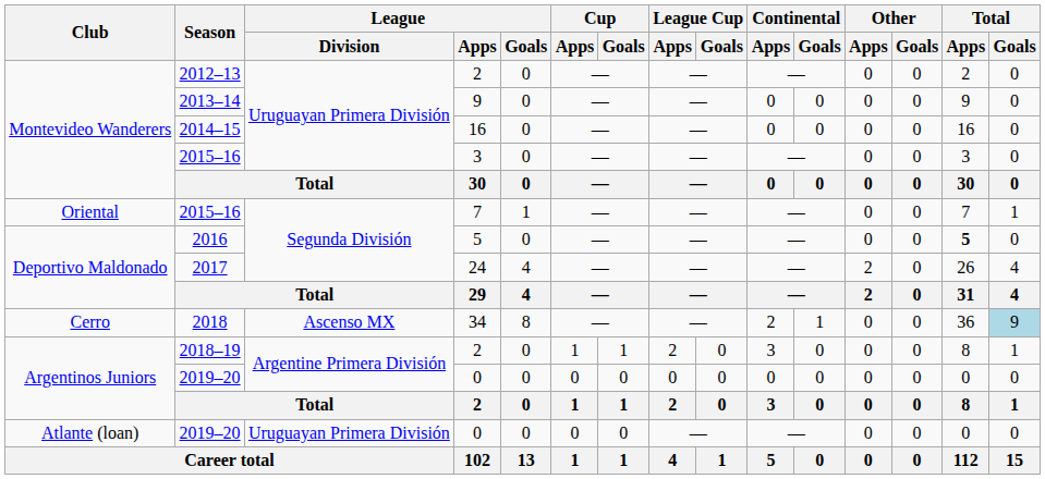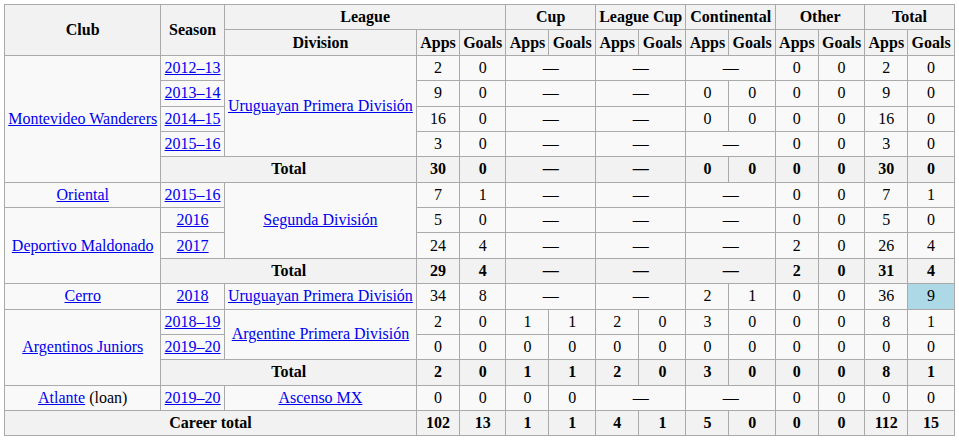2016 | Total / Apps: bold -> normal
2018 | League / Division: Ascenso MX -> Uruguayan Primera División
Atlante (loan) / 2019–20 | League / Division: Uruguayan Primera División -> Ascenso MX
